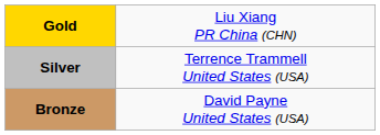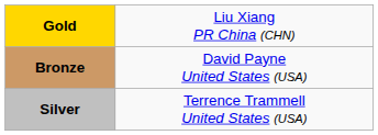rows swapped: Silver <-> Bronze
